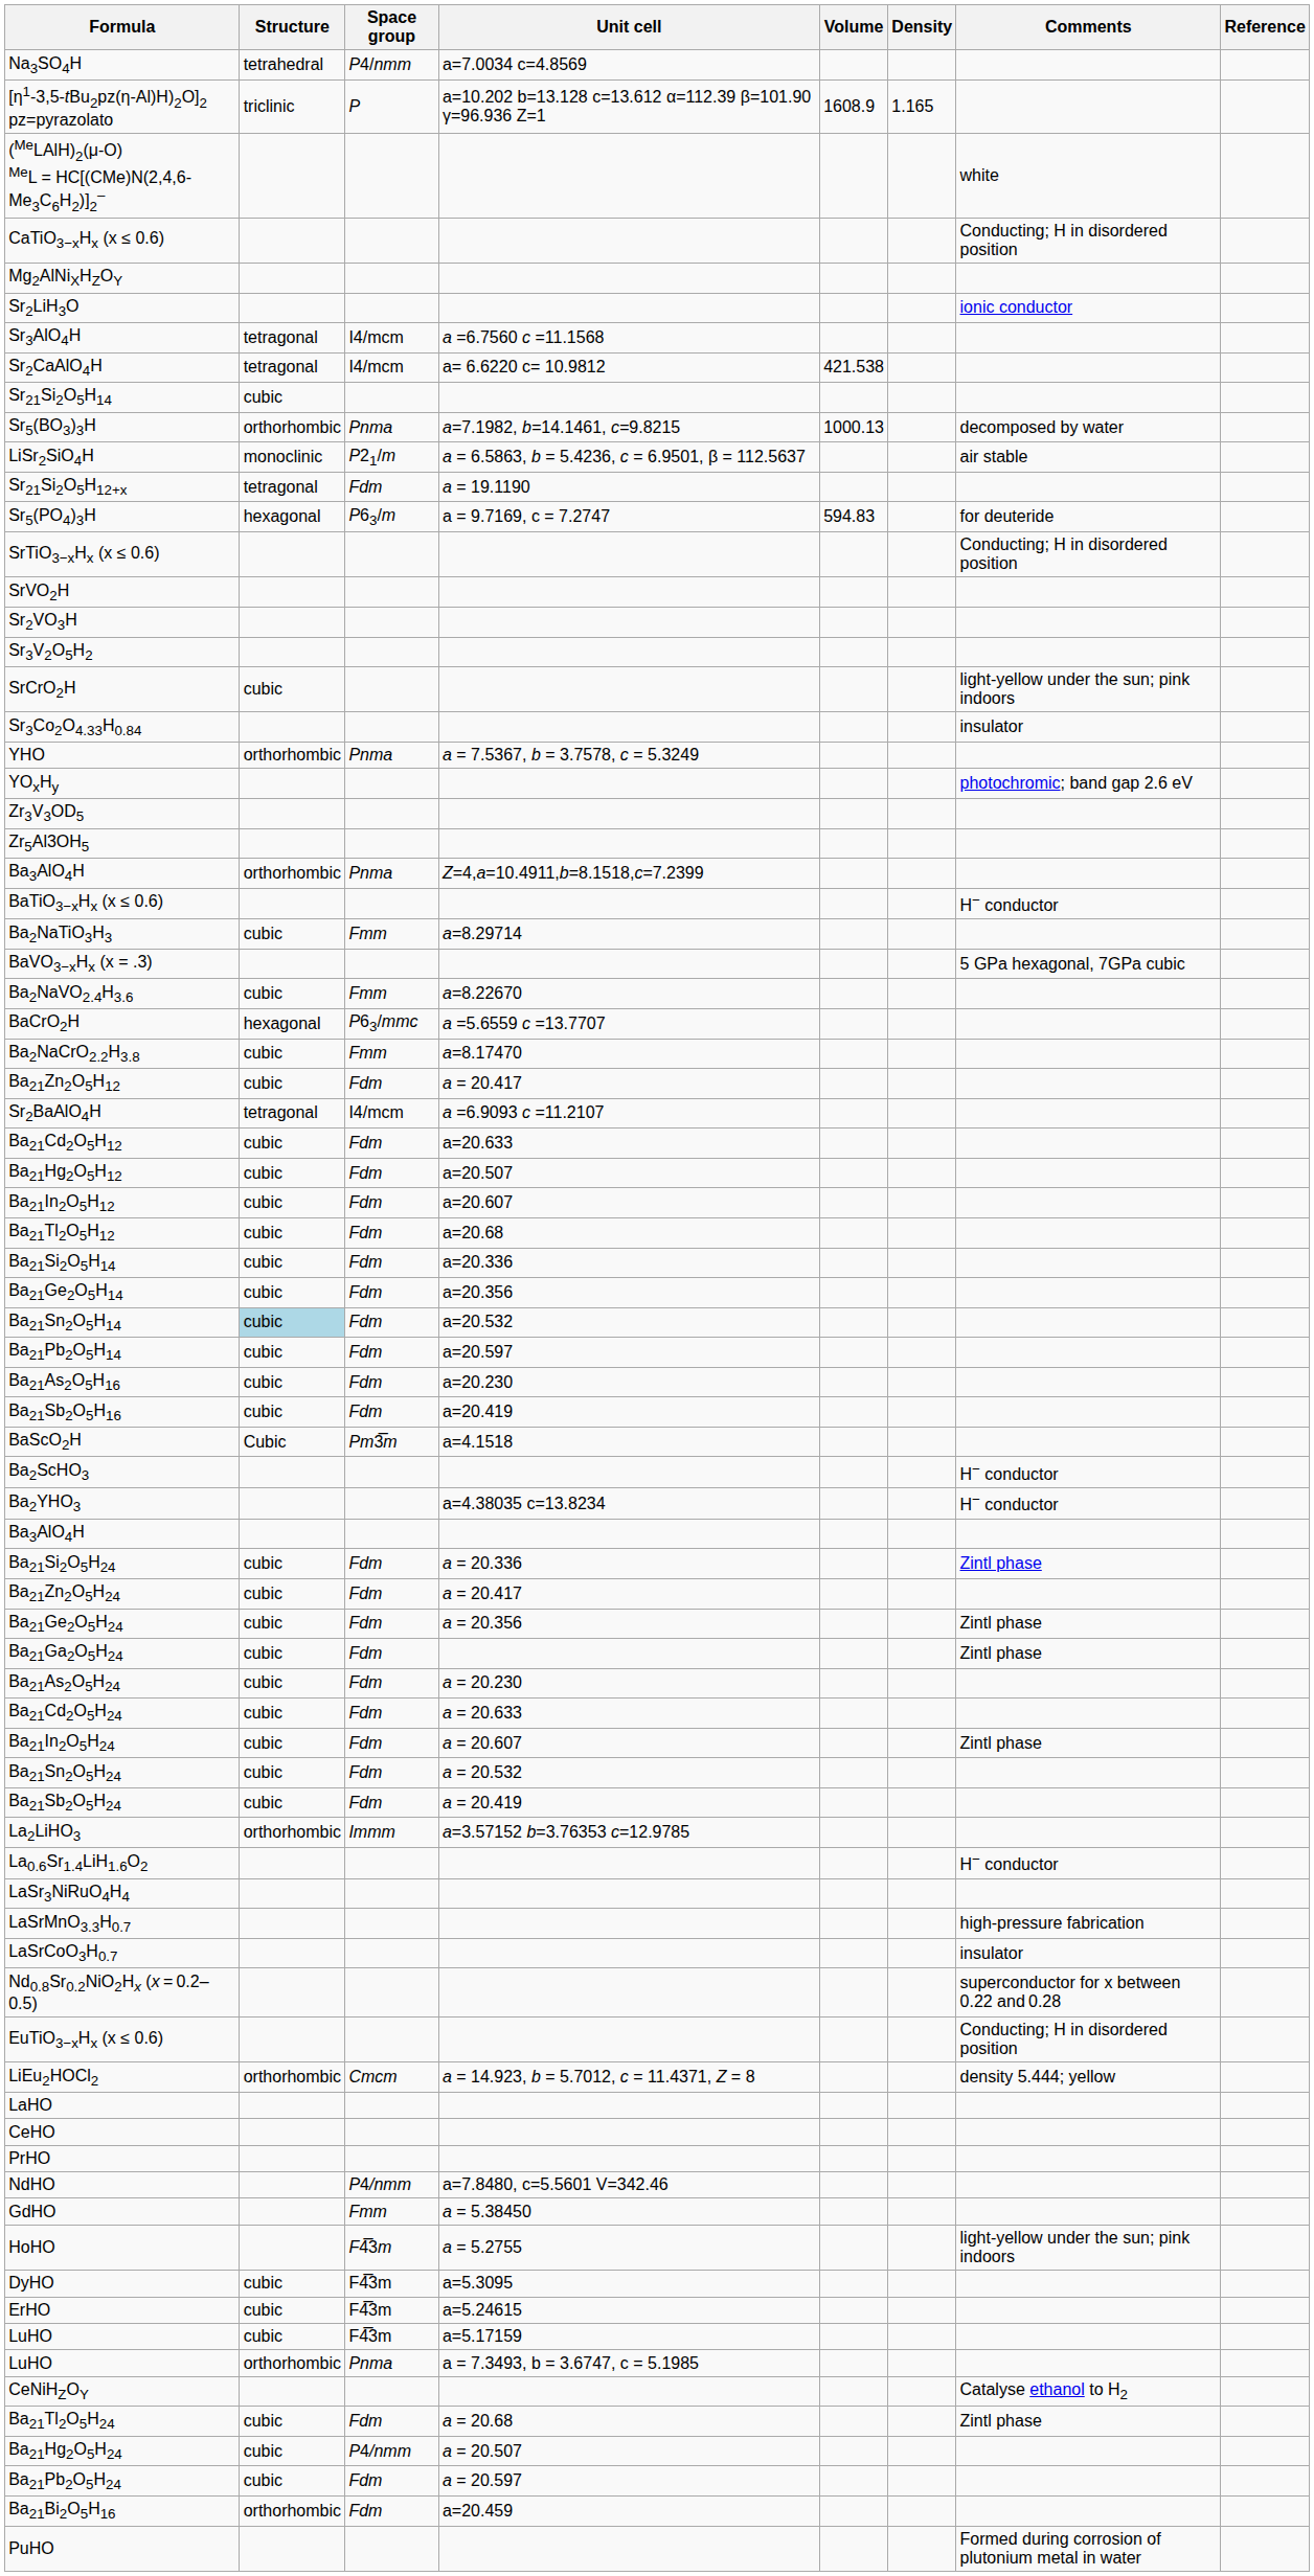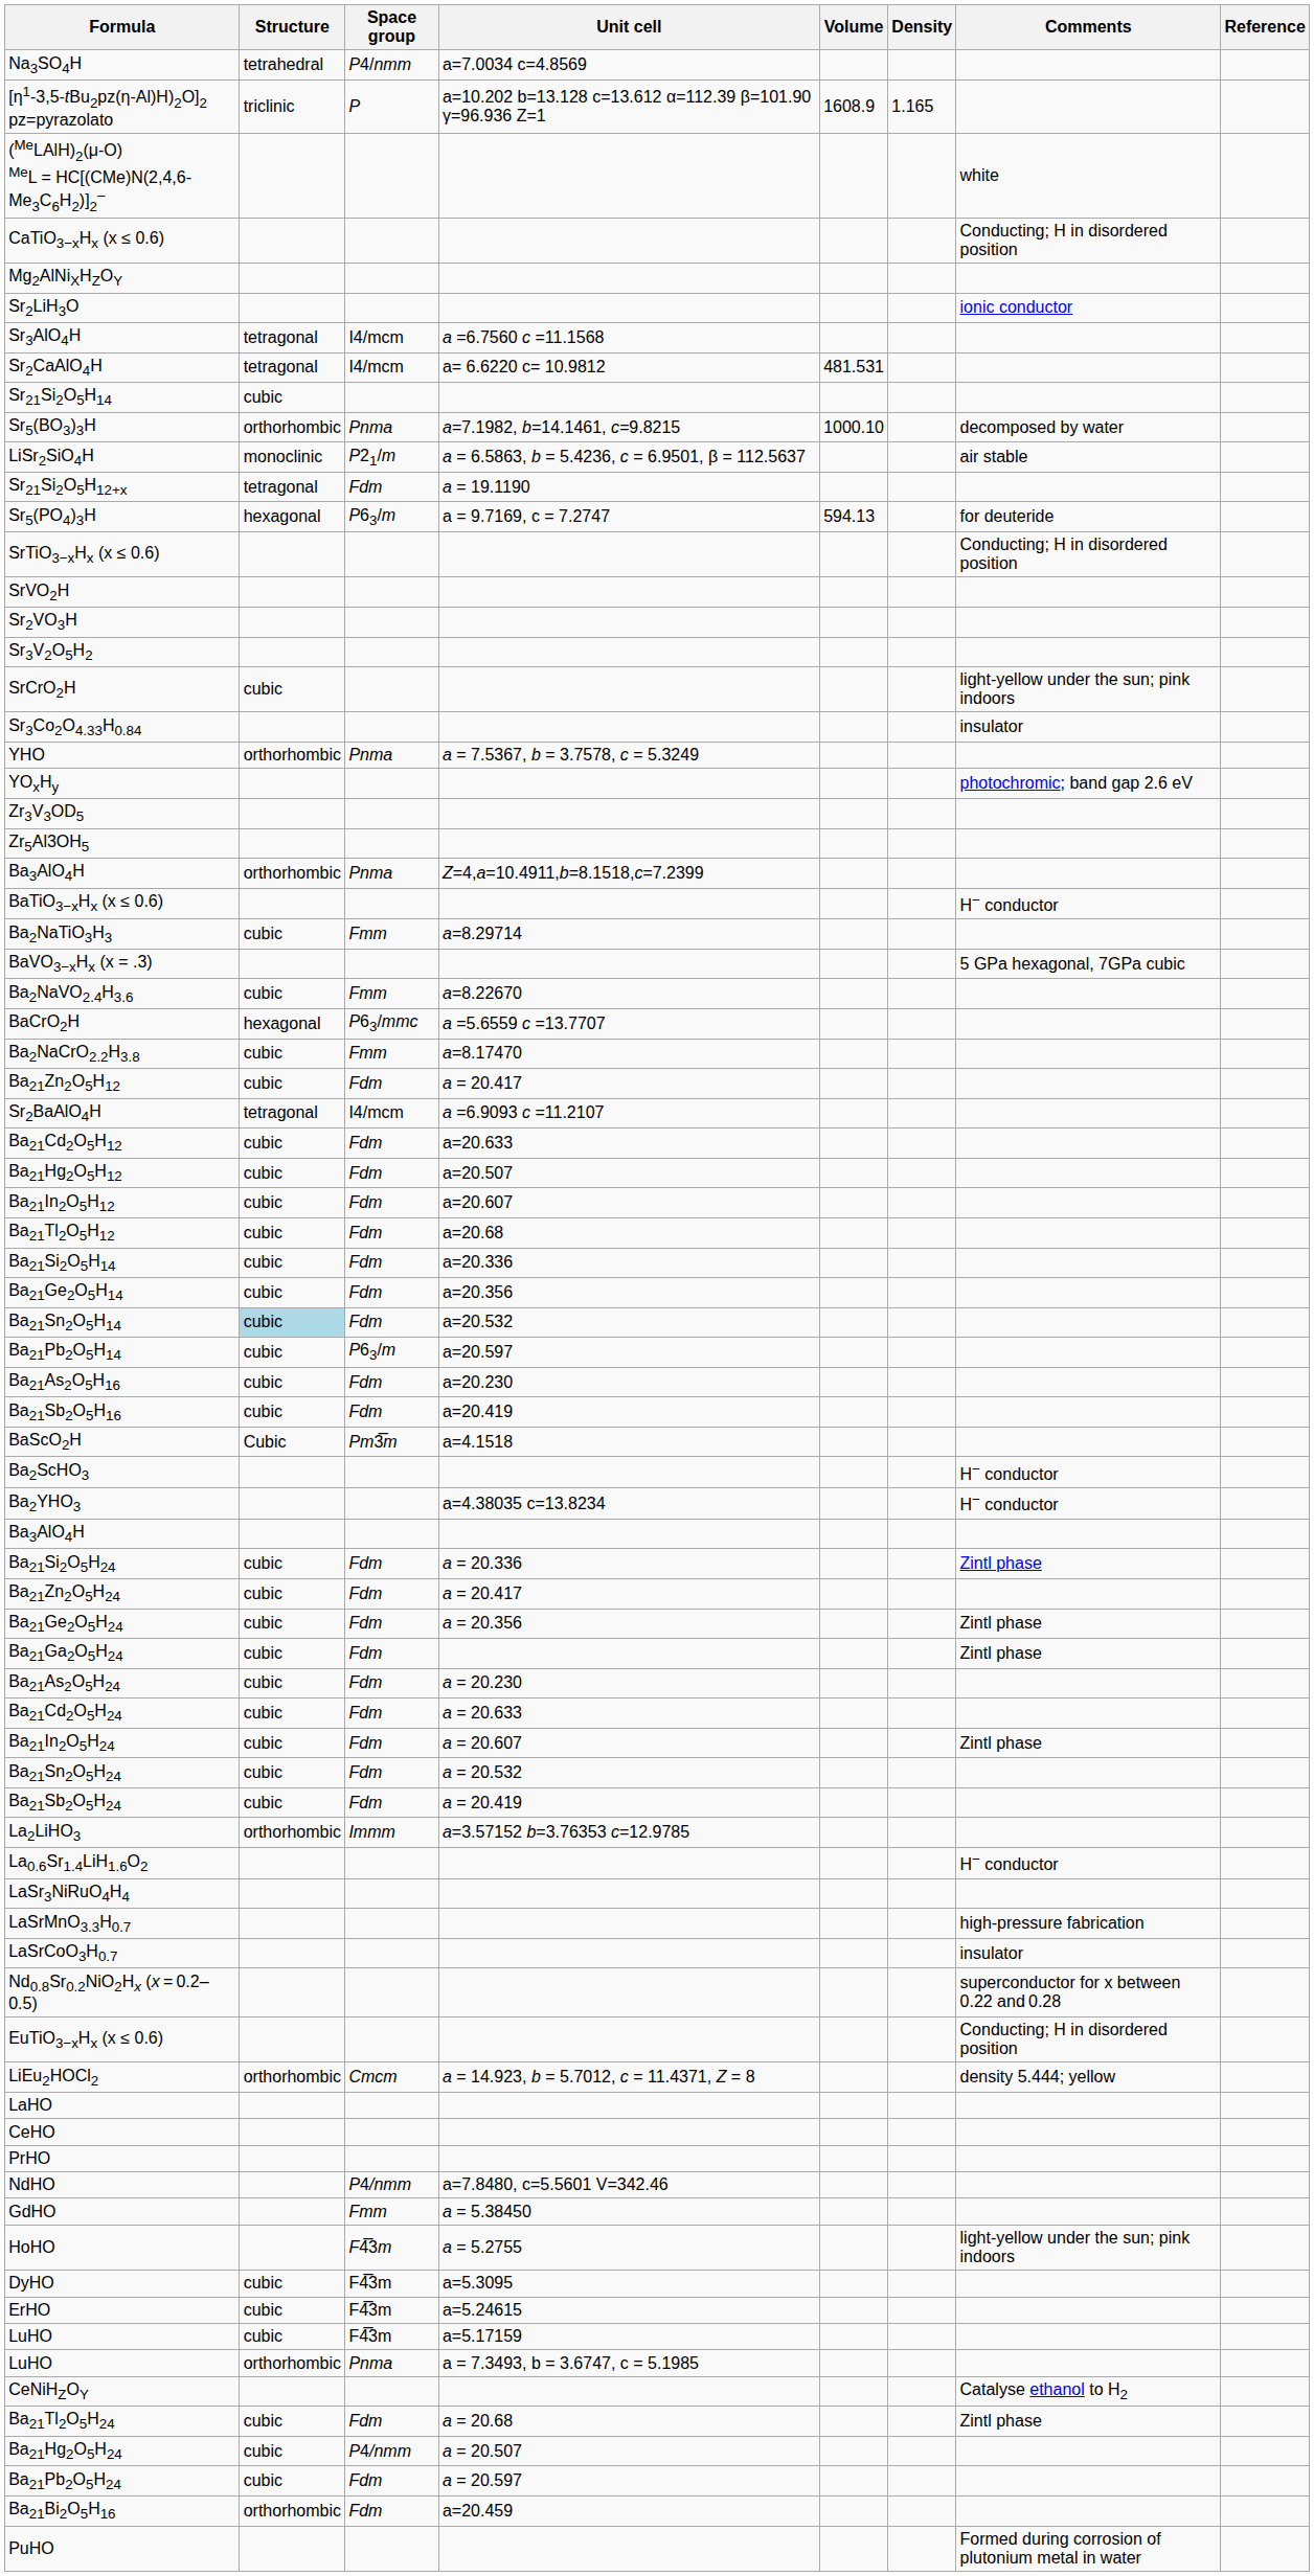Sr2CaAlO4H | Volume: 421.538 -> 481.531
Sr5(BO3)3H | Volume: 1000.13 -> 1000.10
Sr5(PO4)3H | Volume: 594.83 -> 594.13
Ba21Pb2O5H14 | Space group: Fdm -> P63/m
